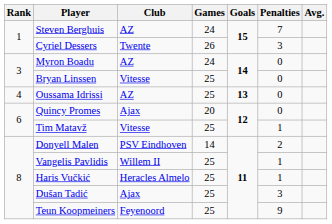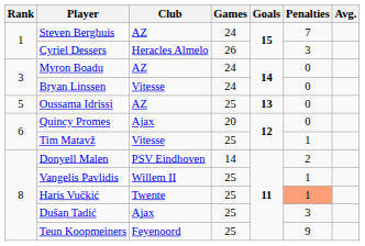Cyriel Dessers | Club: Twente -> Heracles Almelo
Bryan Linssen | Games: 25 -> 24
Oussama Idrissi | Rank: 4 -> 5
Haris Vučkić | Club: Heracles Almelo -> Twente
Haris Vučkić | Penalties: no background -> lightsalmon background
